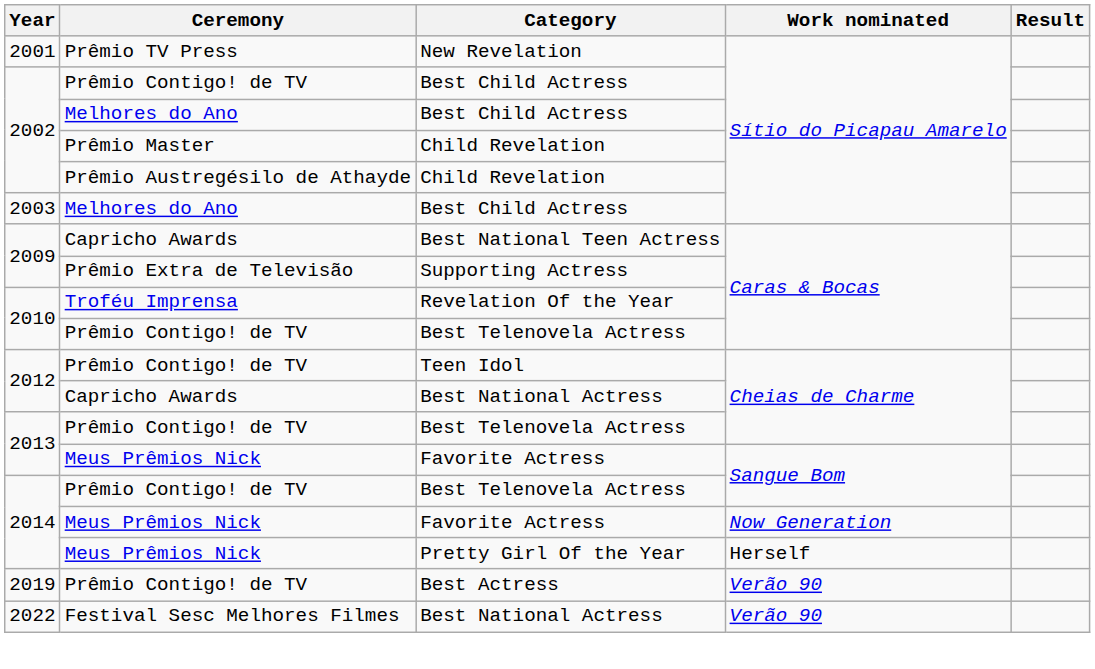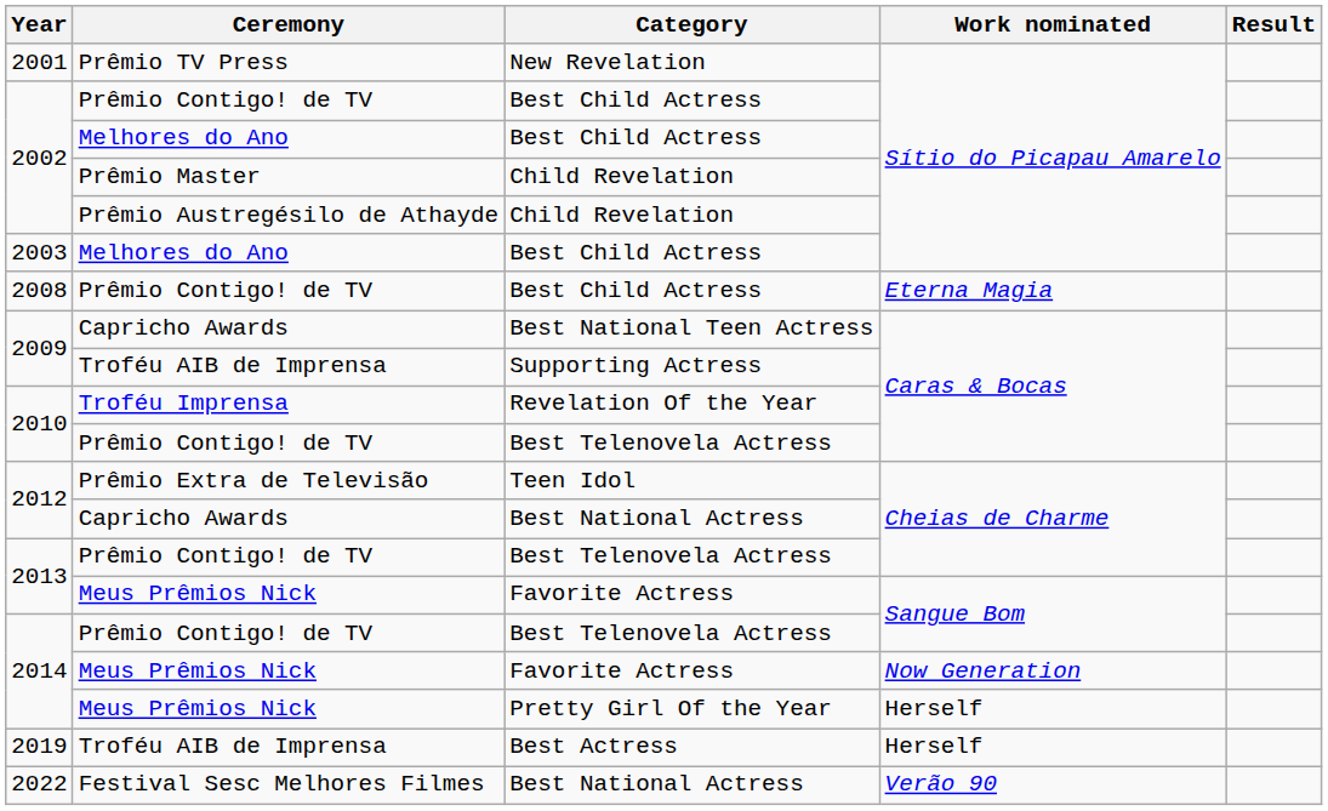+ row: 2008 | Prêmio Contigo! de TV | Best Child Actress | Eterna Magia
Supporting Actress | Ceremony: Prêmio Extra de Televisão -> Troféu AIB de Imprensa
Teen Idol | Ceremony: Prêmio Contigo! de TV -> Prêmio Extra de Televisão
Best Actress | Ceremony: Prêmio Contigo! de TV -> Troféu AIB de Imprensa
Best Actress | Work nominated: Verão 90 -> Herself
